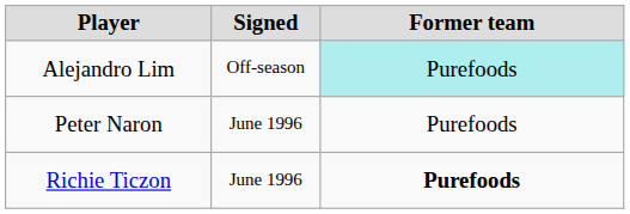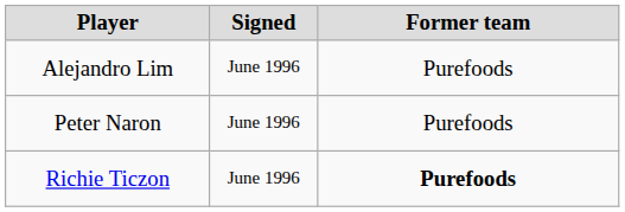Alejandro Lim | Signed: Off-season -> June 1996
Alejandro Lim | Former team: paleturquoise background -> no background
